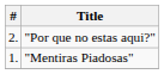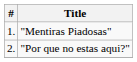rows swapped: "Mentiras Piadosas" <-> "Por que no estas aqui?"
